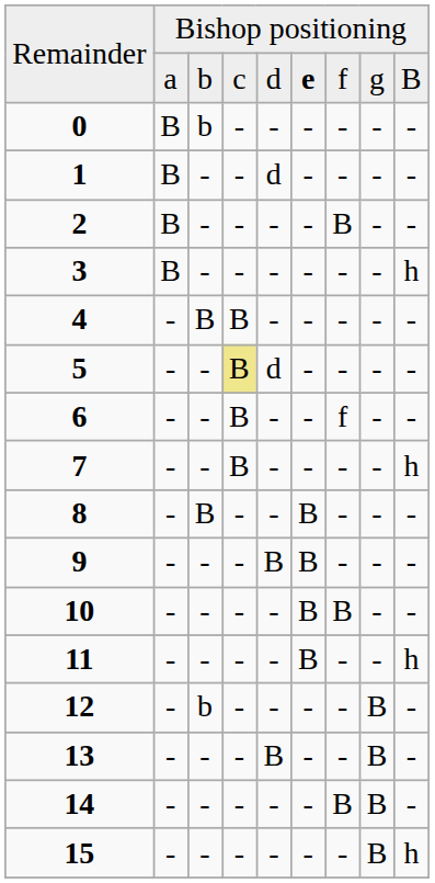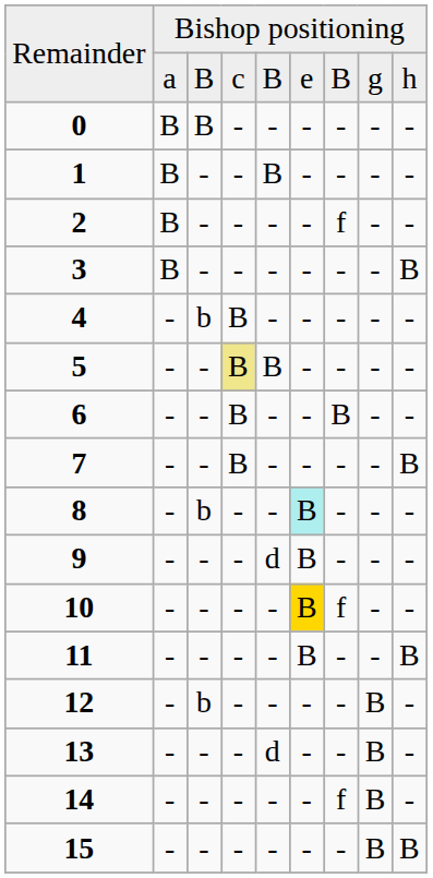Remainder / a | column 3: b -> B
Remainder / a | column 5: d -> B
Remainder / a | column 6: bold -> normal
Remainder / a | column 7: f -> B
Remainder / a | column 9: B -> h
0 | column 3: b -> B
1 | column 5: d -> B
2 | column 7: B -> f
3 | column 9: h -> B
4 | column 3: B -> b
5 | column 5: d -> B
6 | column 7: f -> B
7 | column 9: h -> B
8 | column 3: B -> b
8 | column 6: no background -> paleturquoise background
9 | column 5: B -> d
10 | column 6: no background -> gold background
10 | column 7: B -> f
11 | column 9: h -> B
13 | column 5: B -> d
14 | column 7: B -> f
15 | column 9: h -> B
